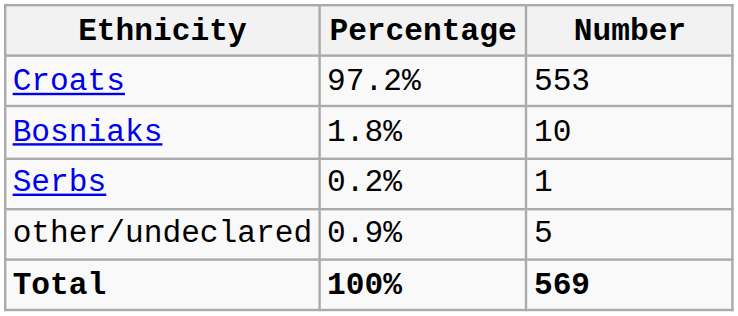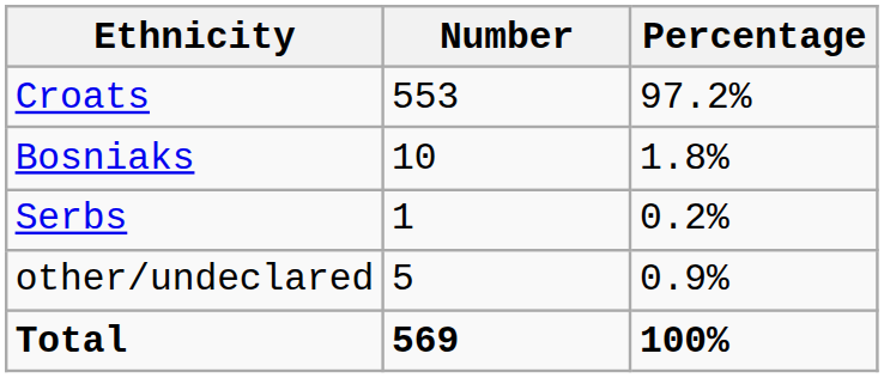columns swapped: Number <-> Percentage
